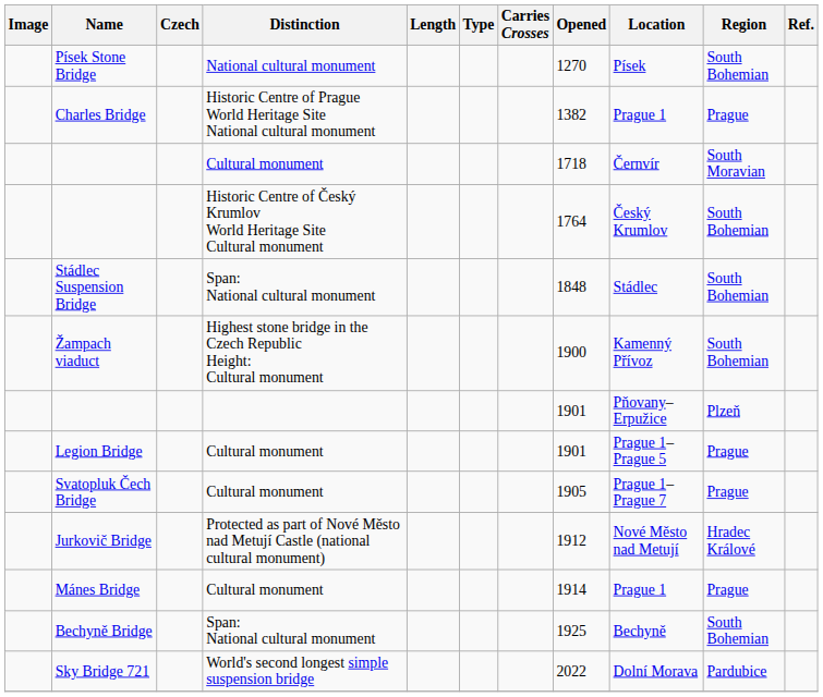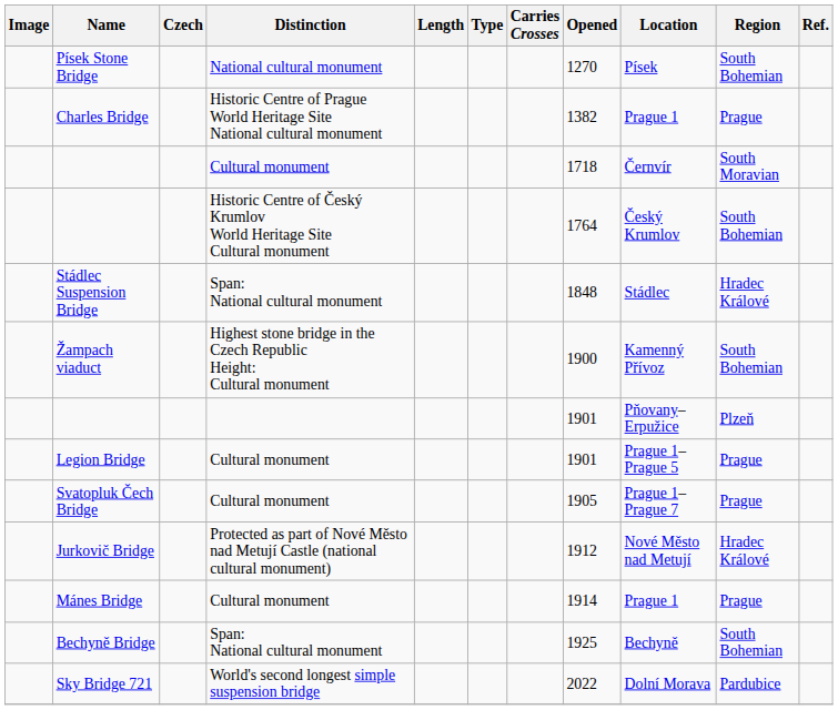Stádlec Suspension Bridge | Region: South Bohemian -> Hradec Králové
